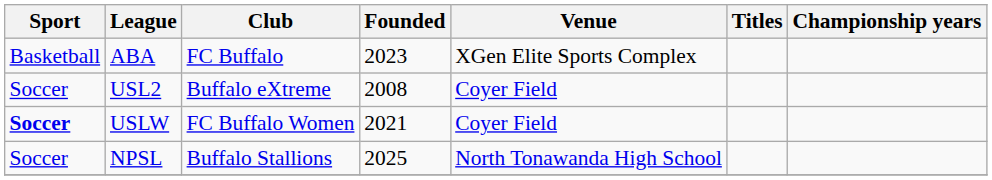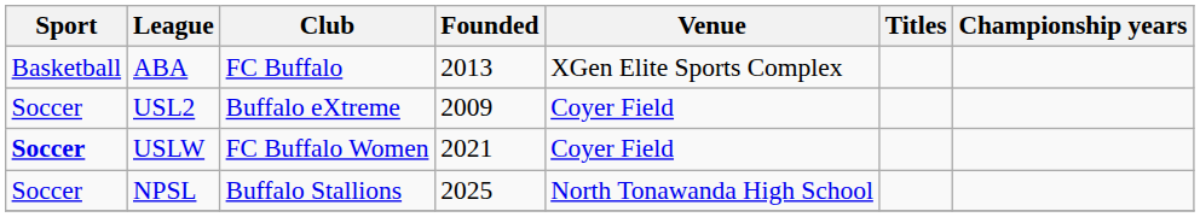ABA | Founded: 2023 -> 2013
USL2 | Founded: 2008 -> 2009
